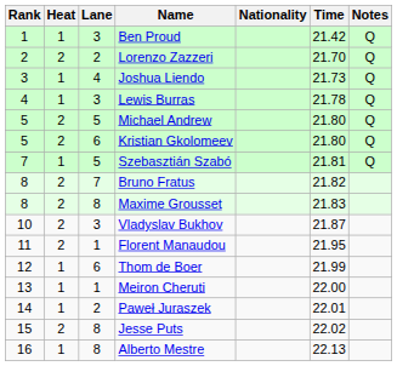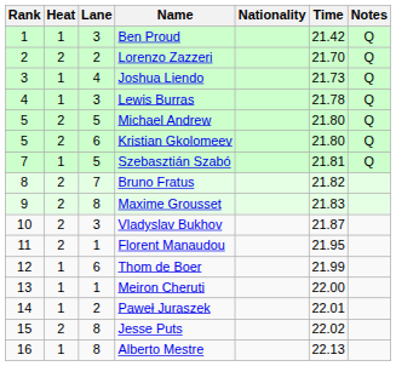Maxime Grousset | Rank: 8 -> 9
